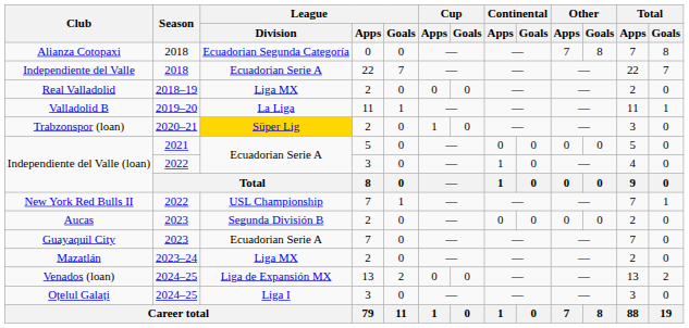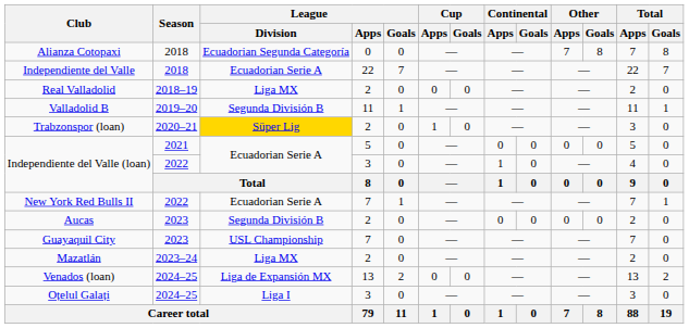Valladolid B | League / Division: La Liga -> Segunda División B
New York Red Bulls II | League / Division: USL Championship -> Ecuadorian Serie A
Guayaquil City | League / Division: Ecuadorian Serie A -> USL Championship
